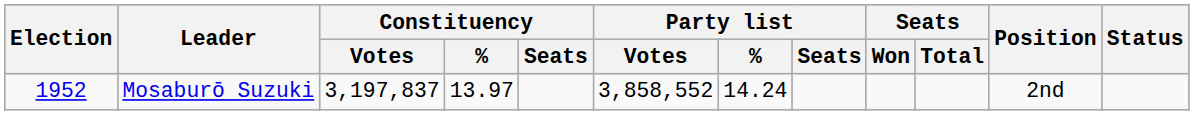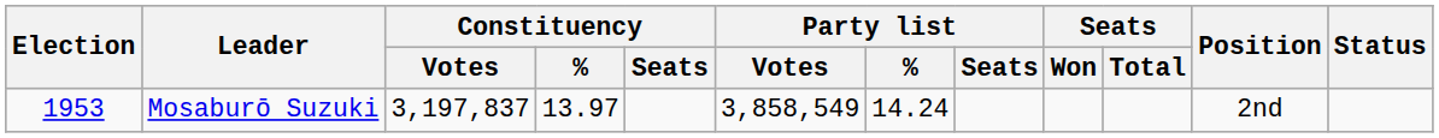Mosaburō Suzuki | Election: 1952 -> 1953
Mosaburō Suzuki | Party list / Votes: 3,858,552 -> 3,858,549
